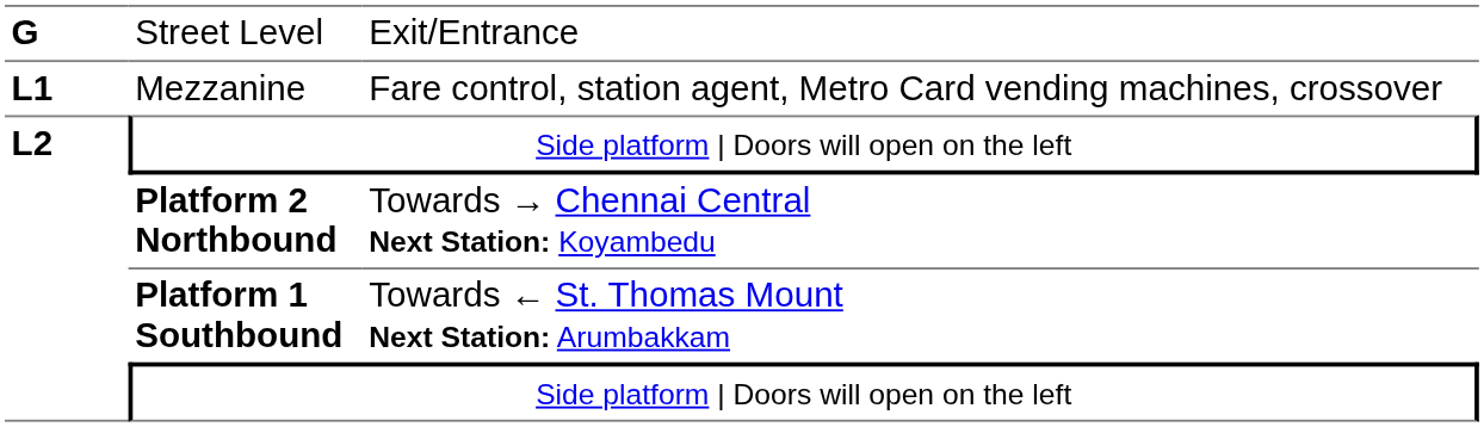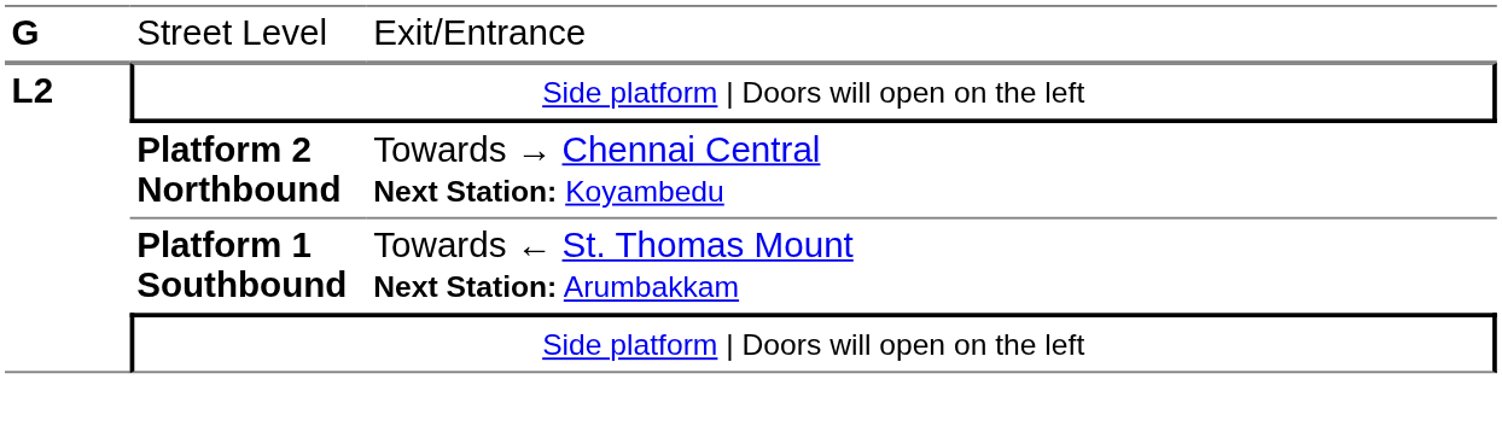- row: L1 | Mezzanine | Fare control, station agent, Metro Card vending machines, crossover
